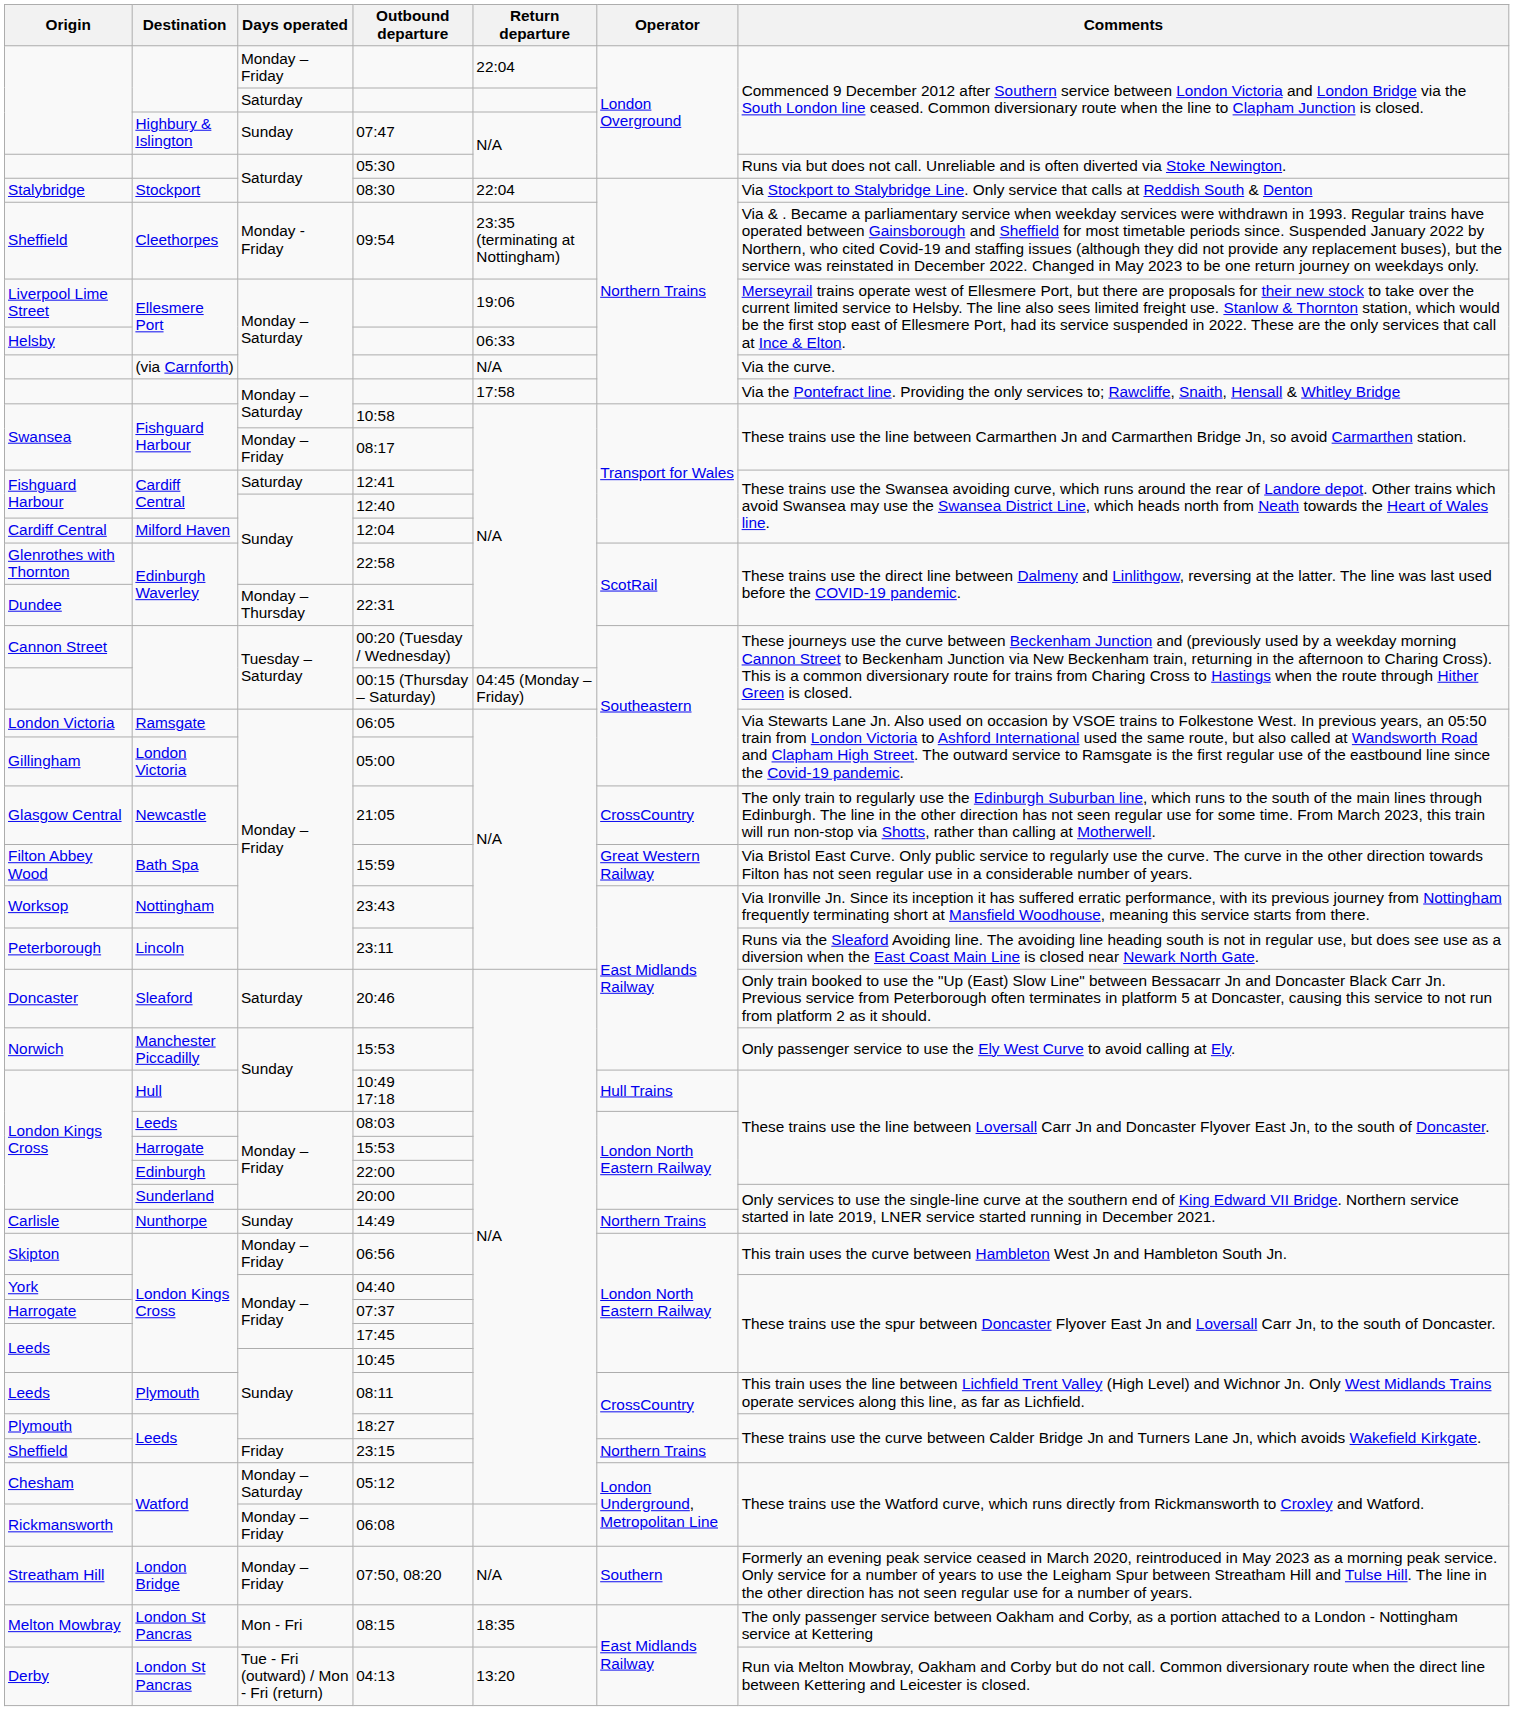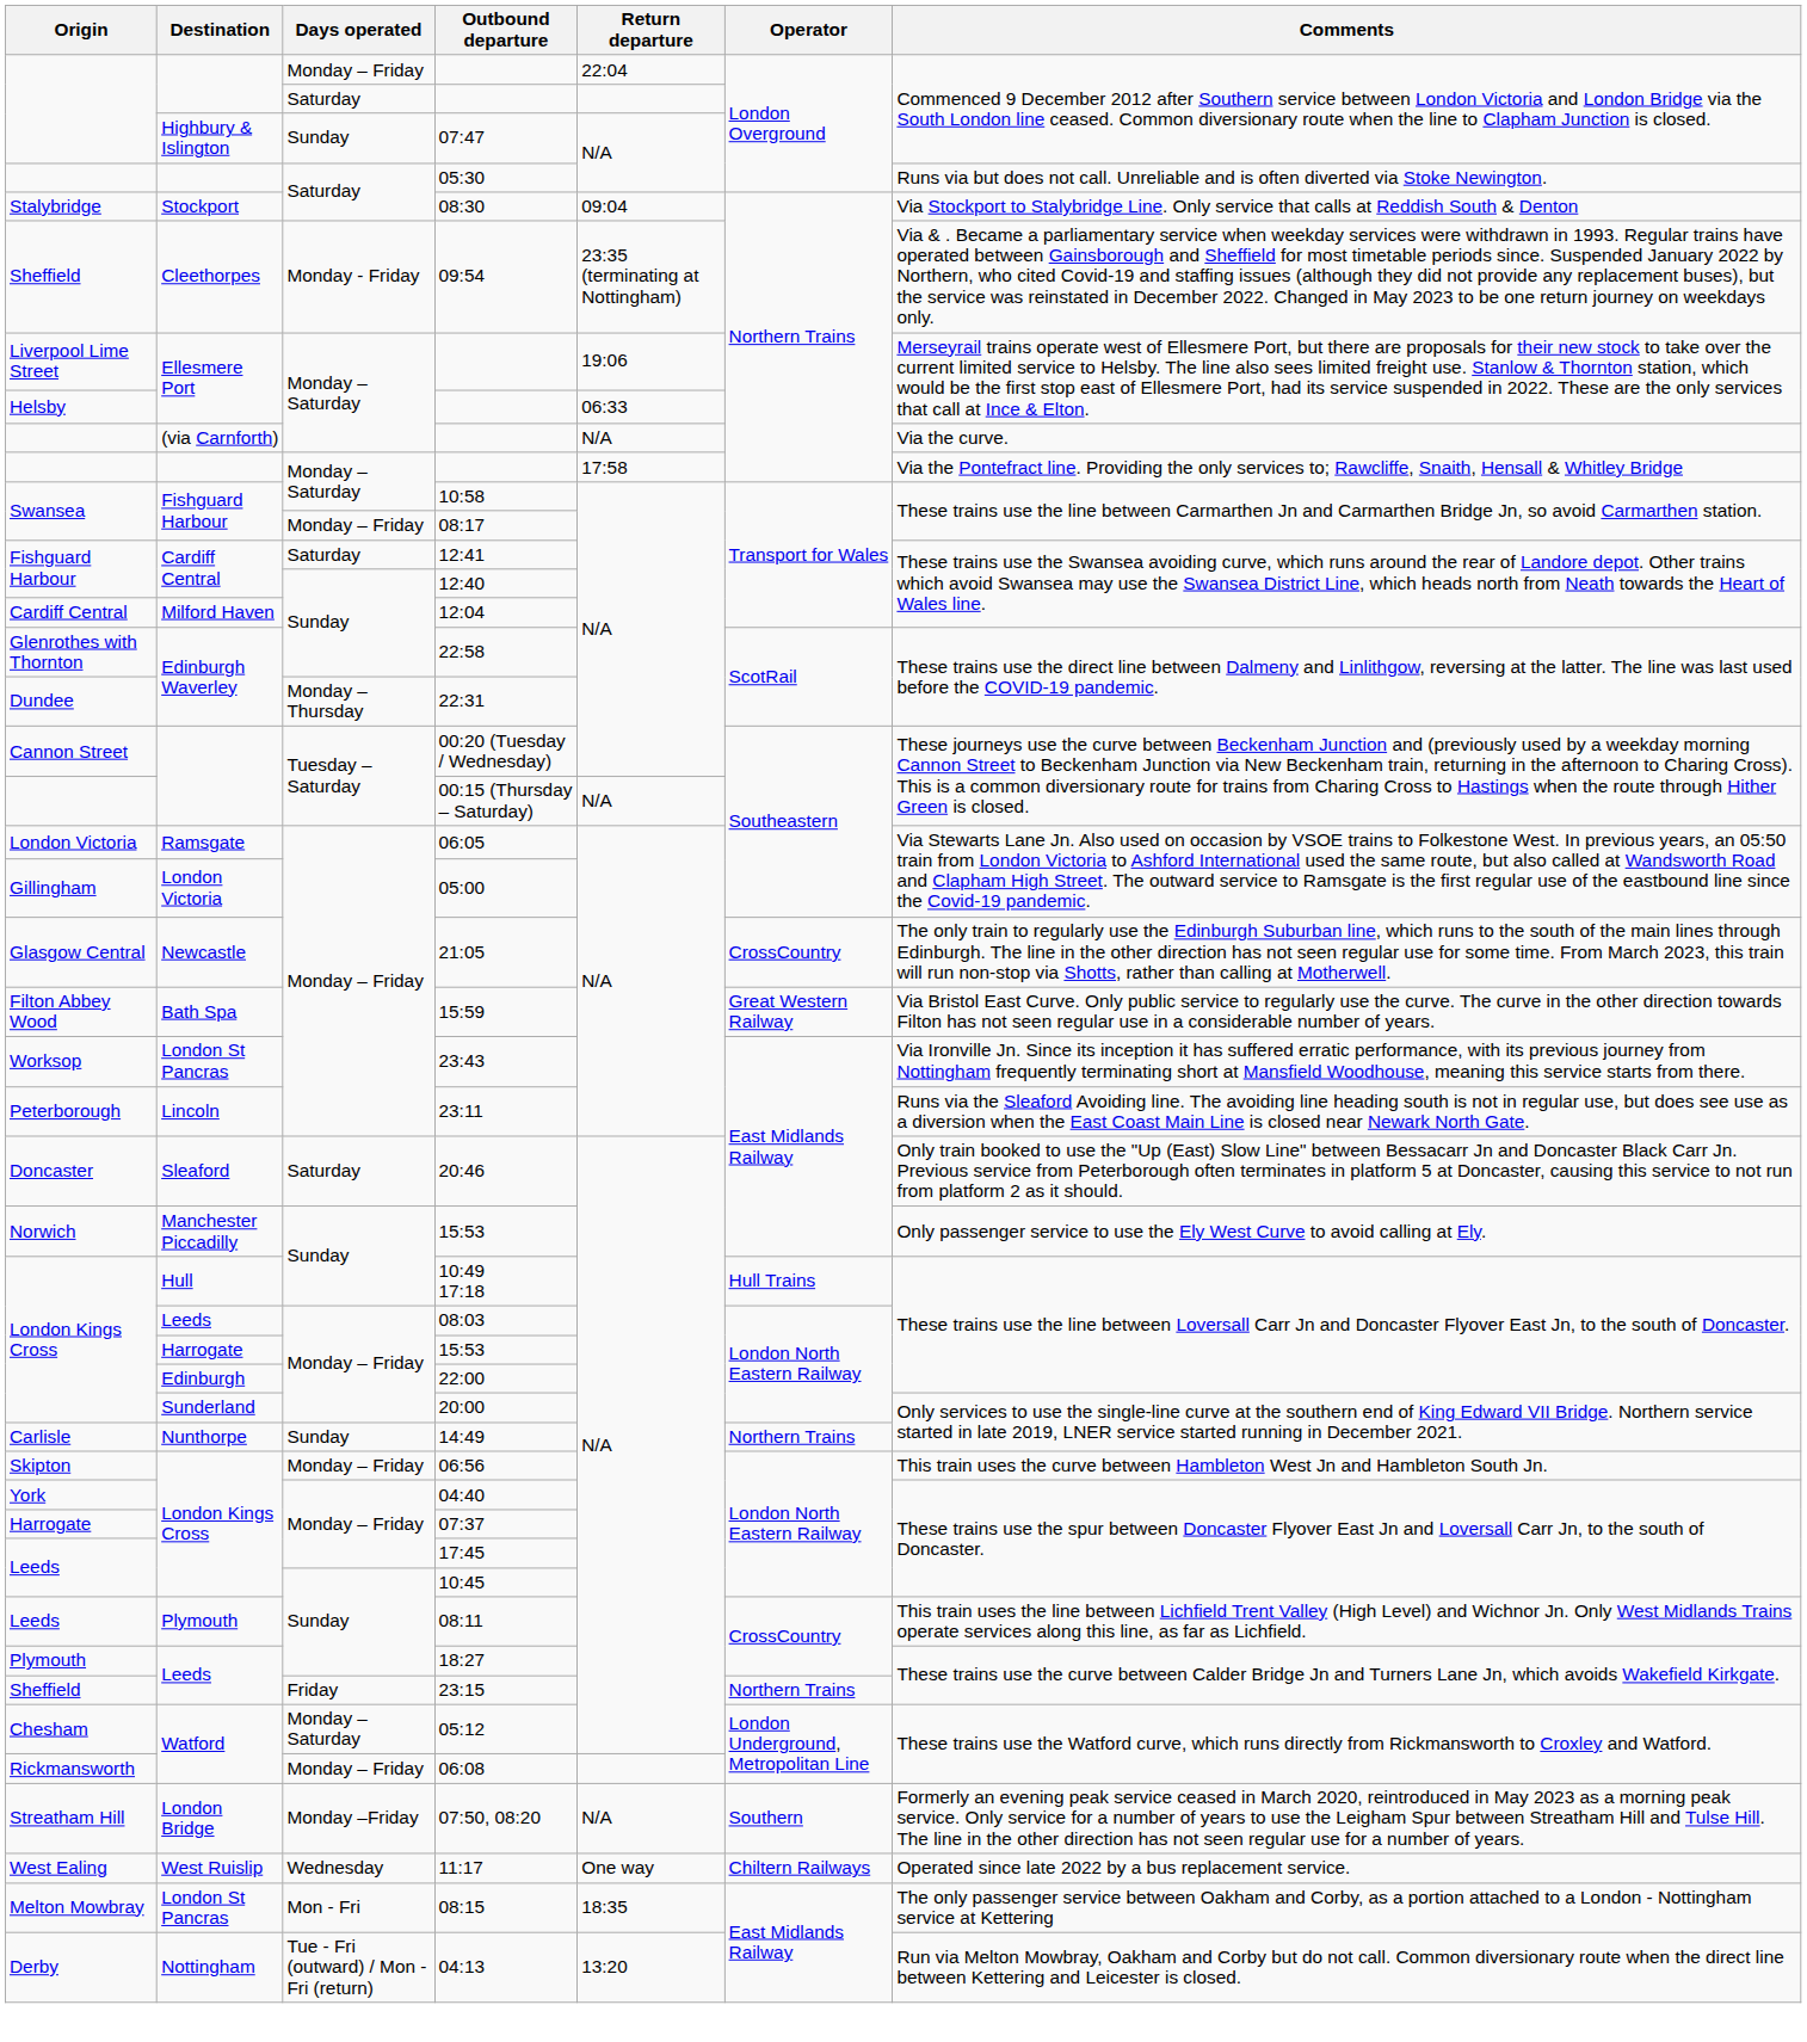08:30 | Return departure: 22:04 -> 09:04
00:15 (Thursday – Saturday) | Return departure: 04:45 (Monday – Friday) -> N/A
23:43 | Destination: Nottingham -> London St Pancras
+ row: West Ealing | West Ruislip | Wednesday | 11:17 | One way | Chiltern Railways | Operated since late 2022 by a bus replacement service.
04:13 | Destination: London St Pancras -> Nottingham
